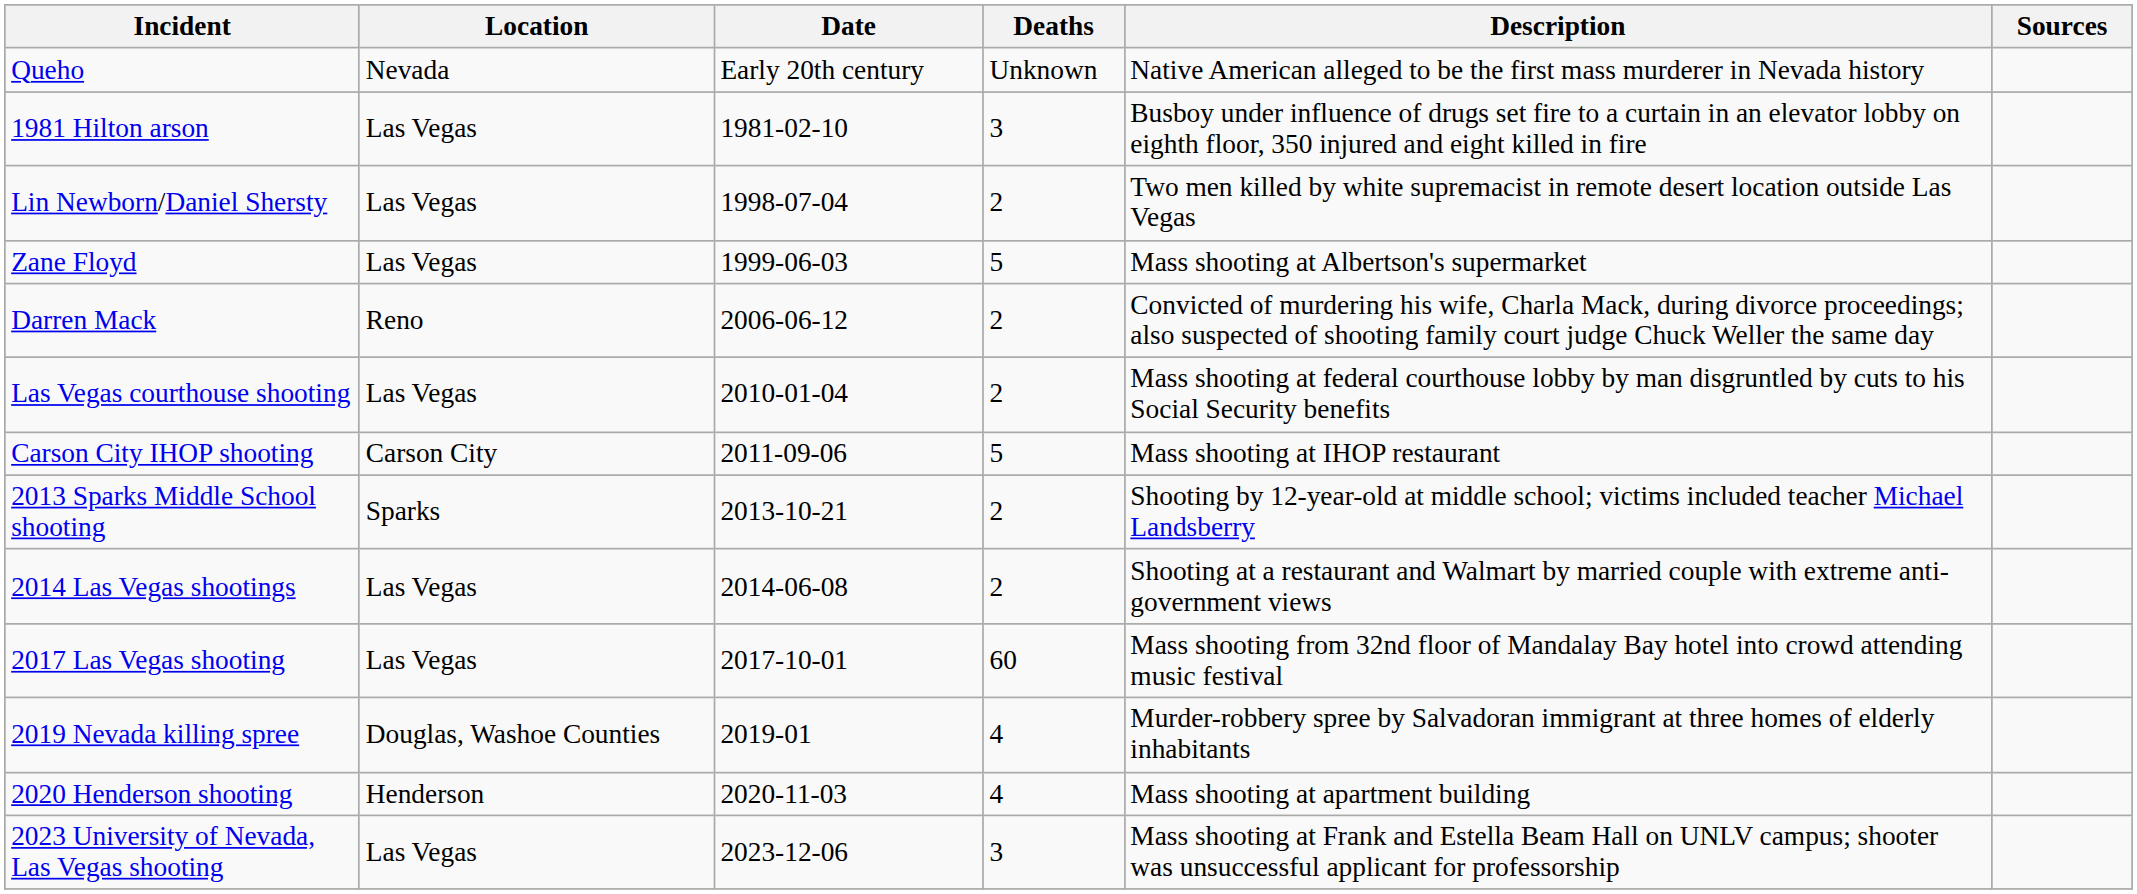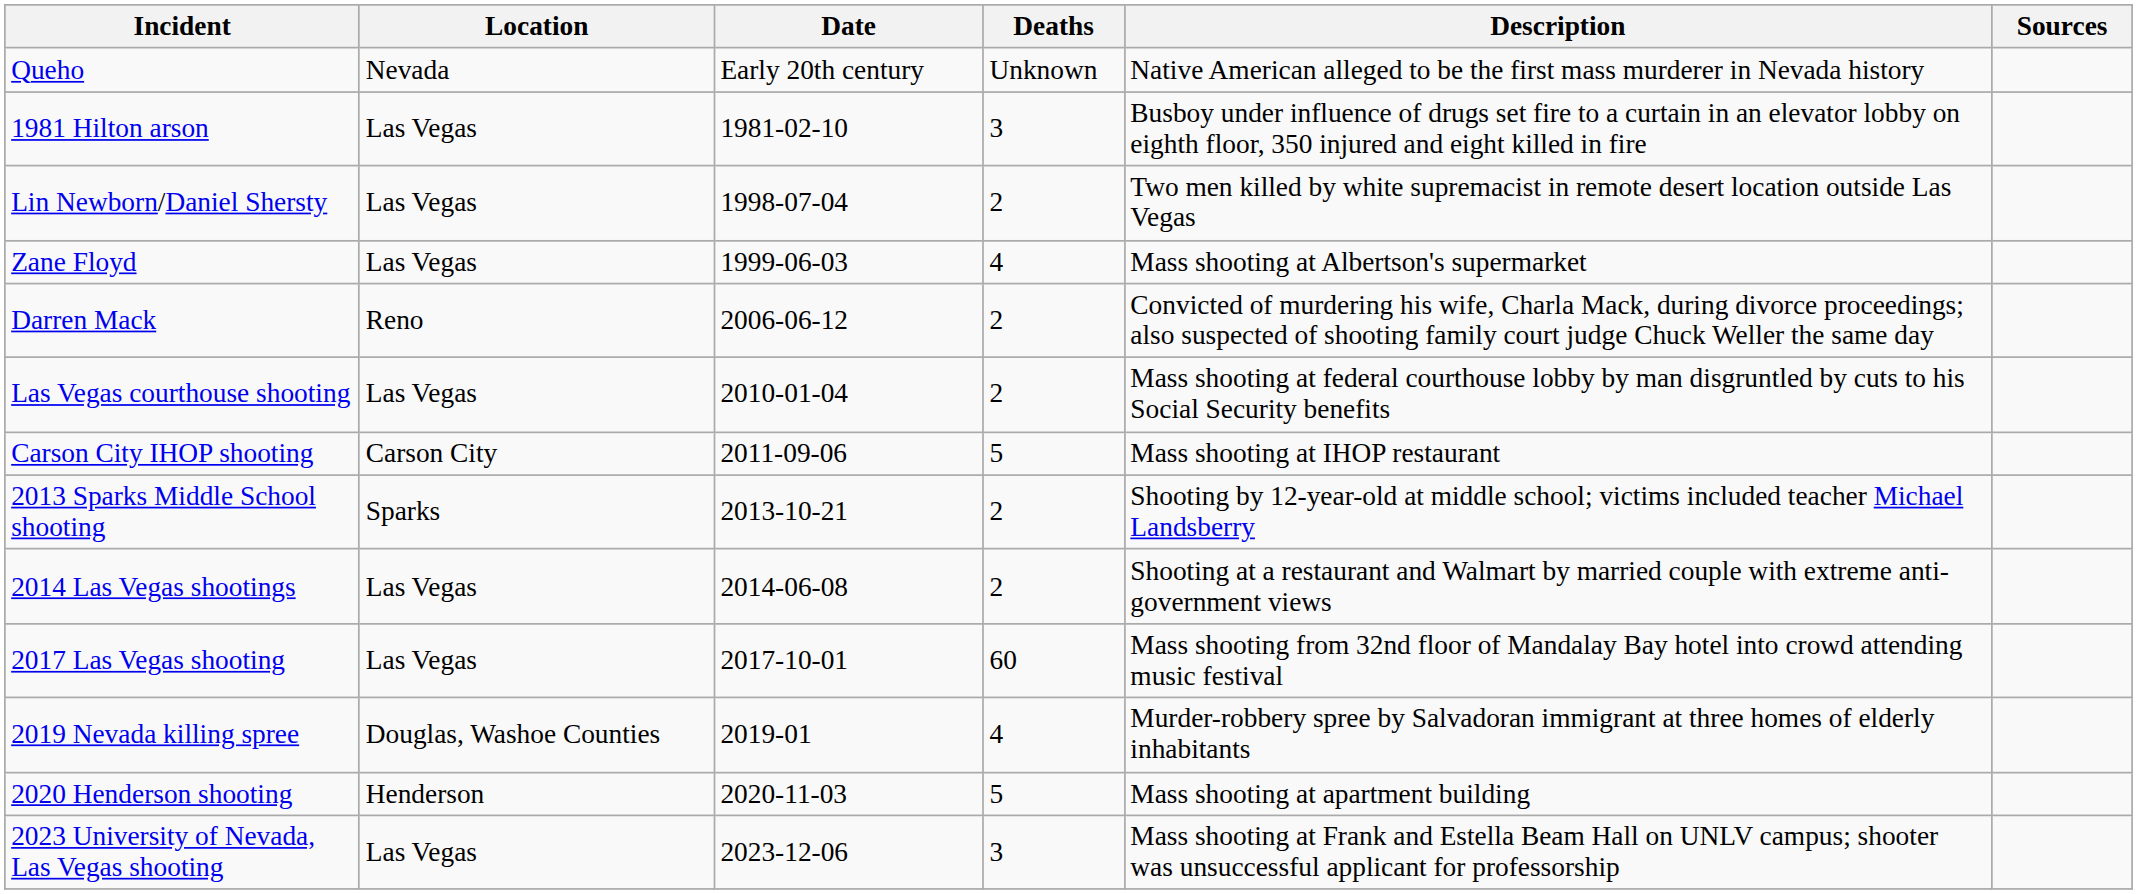Zane Floyd | Deaths: 5 -> 4
2020 Henderson shooting | Deaths: 4 -> 5
